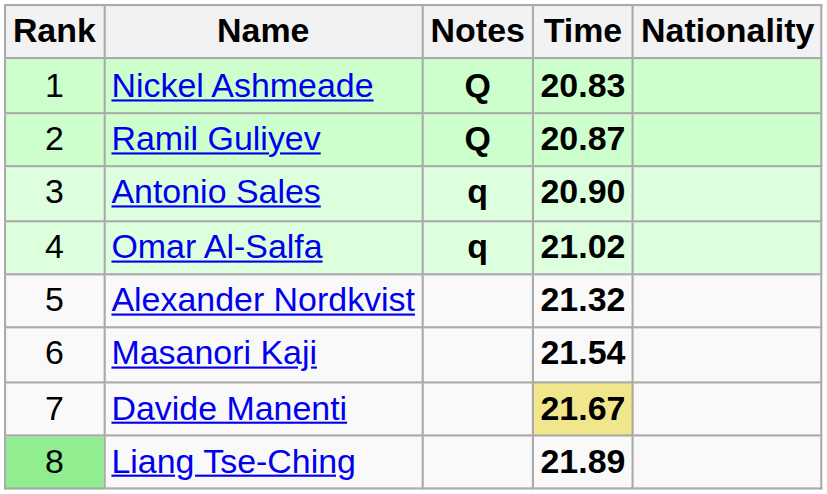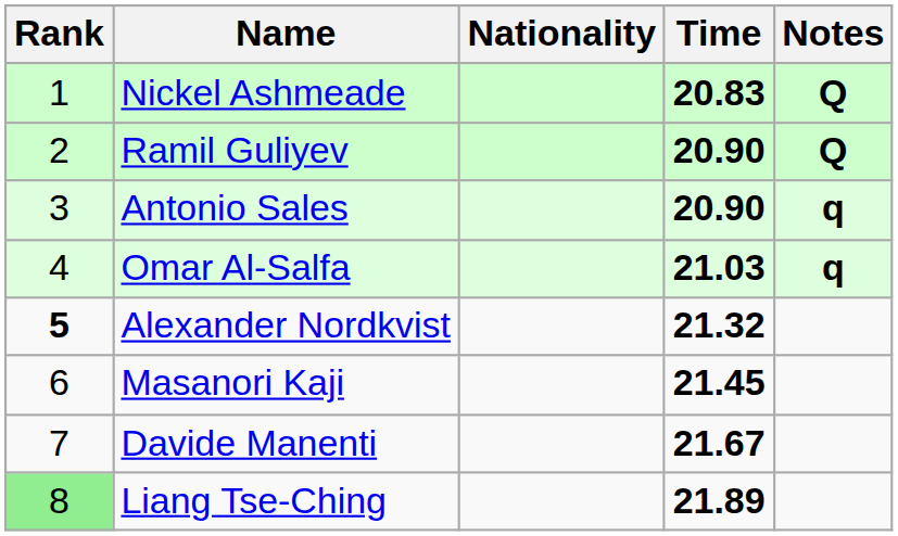columns swapped: Nationality <-> Notes
Ramil Guliyev | Time: 20.87 -> 20.90
Omar Al-Salfa | Time: 21.02 -> 21.03
Alexander Nordkvist | Rank: normal -> bold
Masanori Kaji | Time: 21.54 -> 21.45
Davide Manenti | Time: khaki background -> no background
